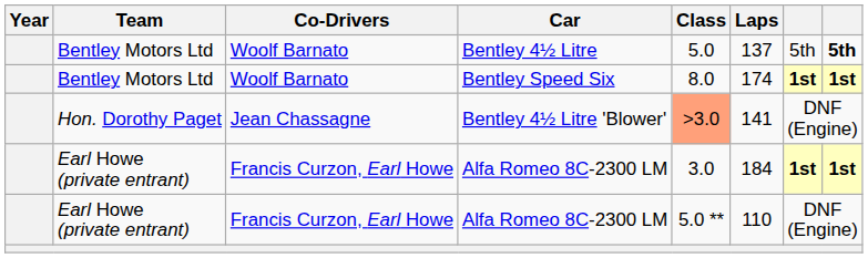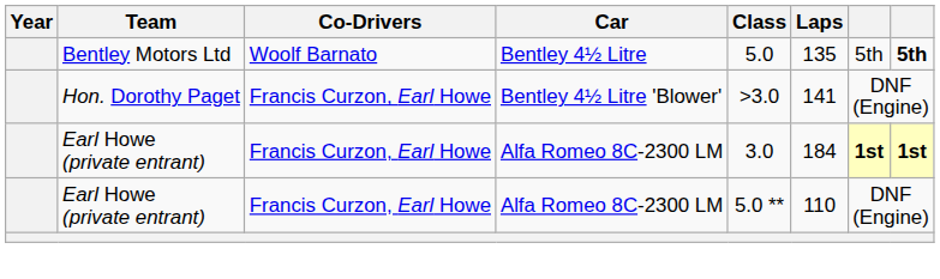Bentley 4½ Litre | Laps: 137 -> 135
- row: Bentley Motors Ltd | Woolf Barnato | Bentley Speed Six | 8.0 | 174 | 1st | 1st
Bentley 4½ Litre 'Blower' | Co-Drivers: Jean Chassagne -> Francis Curzon, Earl Howe
Bentley 4½ Litre 'Blower' | Class: lightsalmon background -> no background
